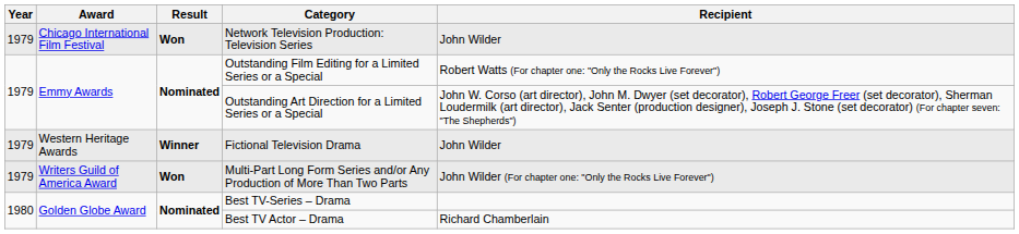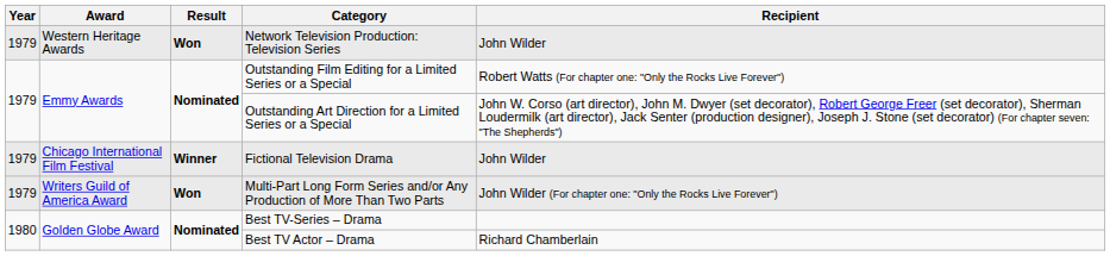Network Television Production: Television Series | Award: Chicago International Film Festival -> Western Heritage Awards
Fictional Television Drama | Award: Western Heritage Awards -> Chicago International Film Festival
